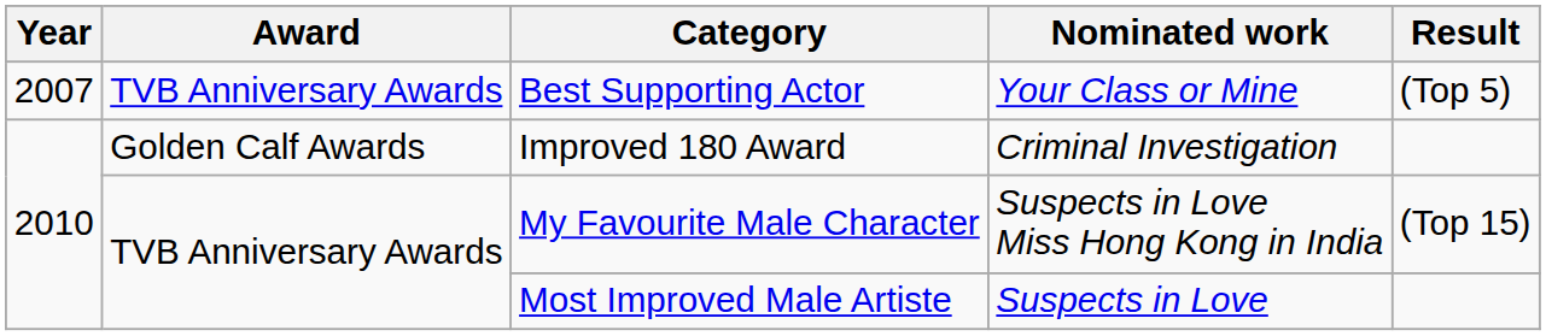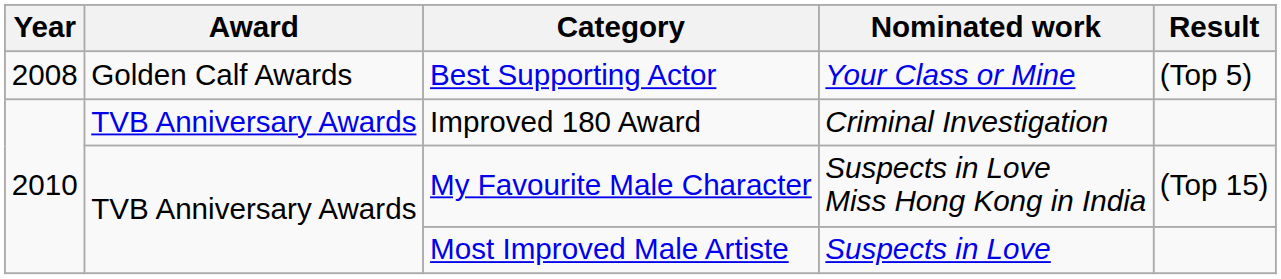Best Supporting Actor | Year: 2007 -> 2008
Best Supporting Actor | Award: TVB Anniversary Awards -> Golden Calf Awards
Improved 180 Award | Award: Golden Calf Awards -> TVB Anniversary Awards
